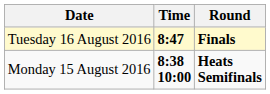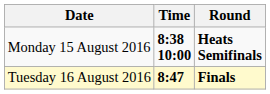rows swapped: Monday 15 August 2016 <-> Tuesday 16 August 2016
